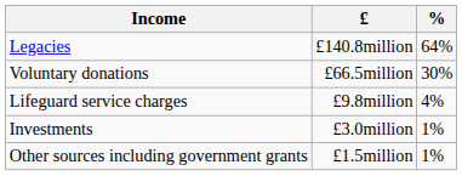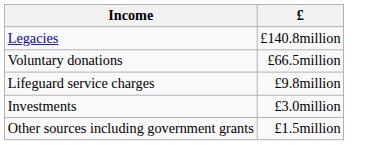- column: % | 64% | 30% | 4% | 1% | 1%
